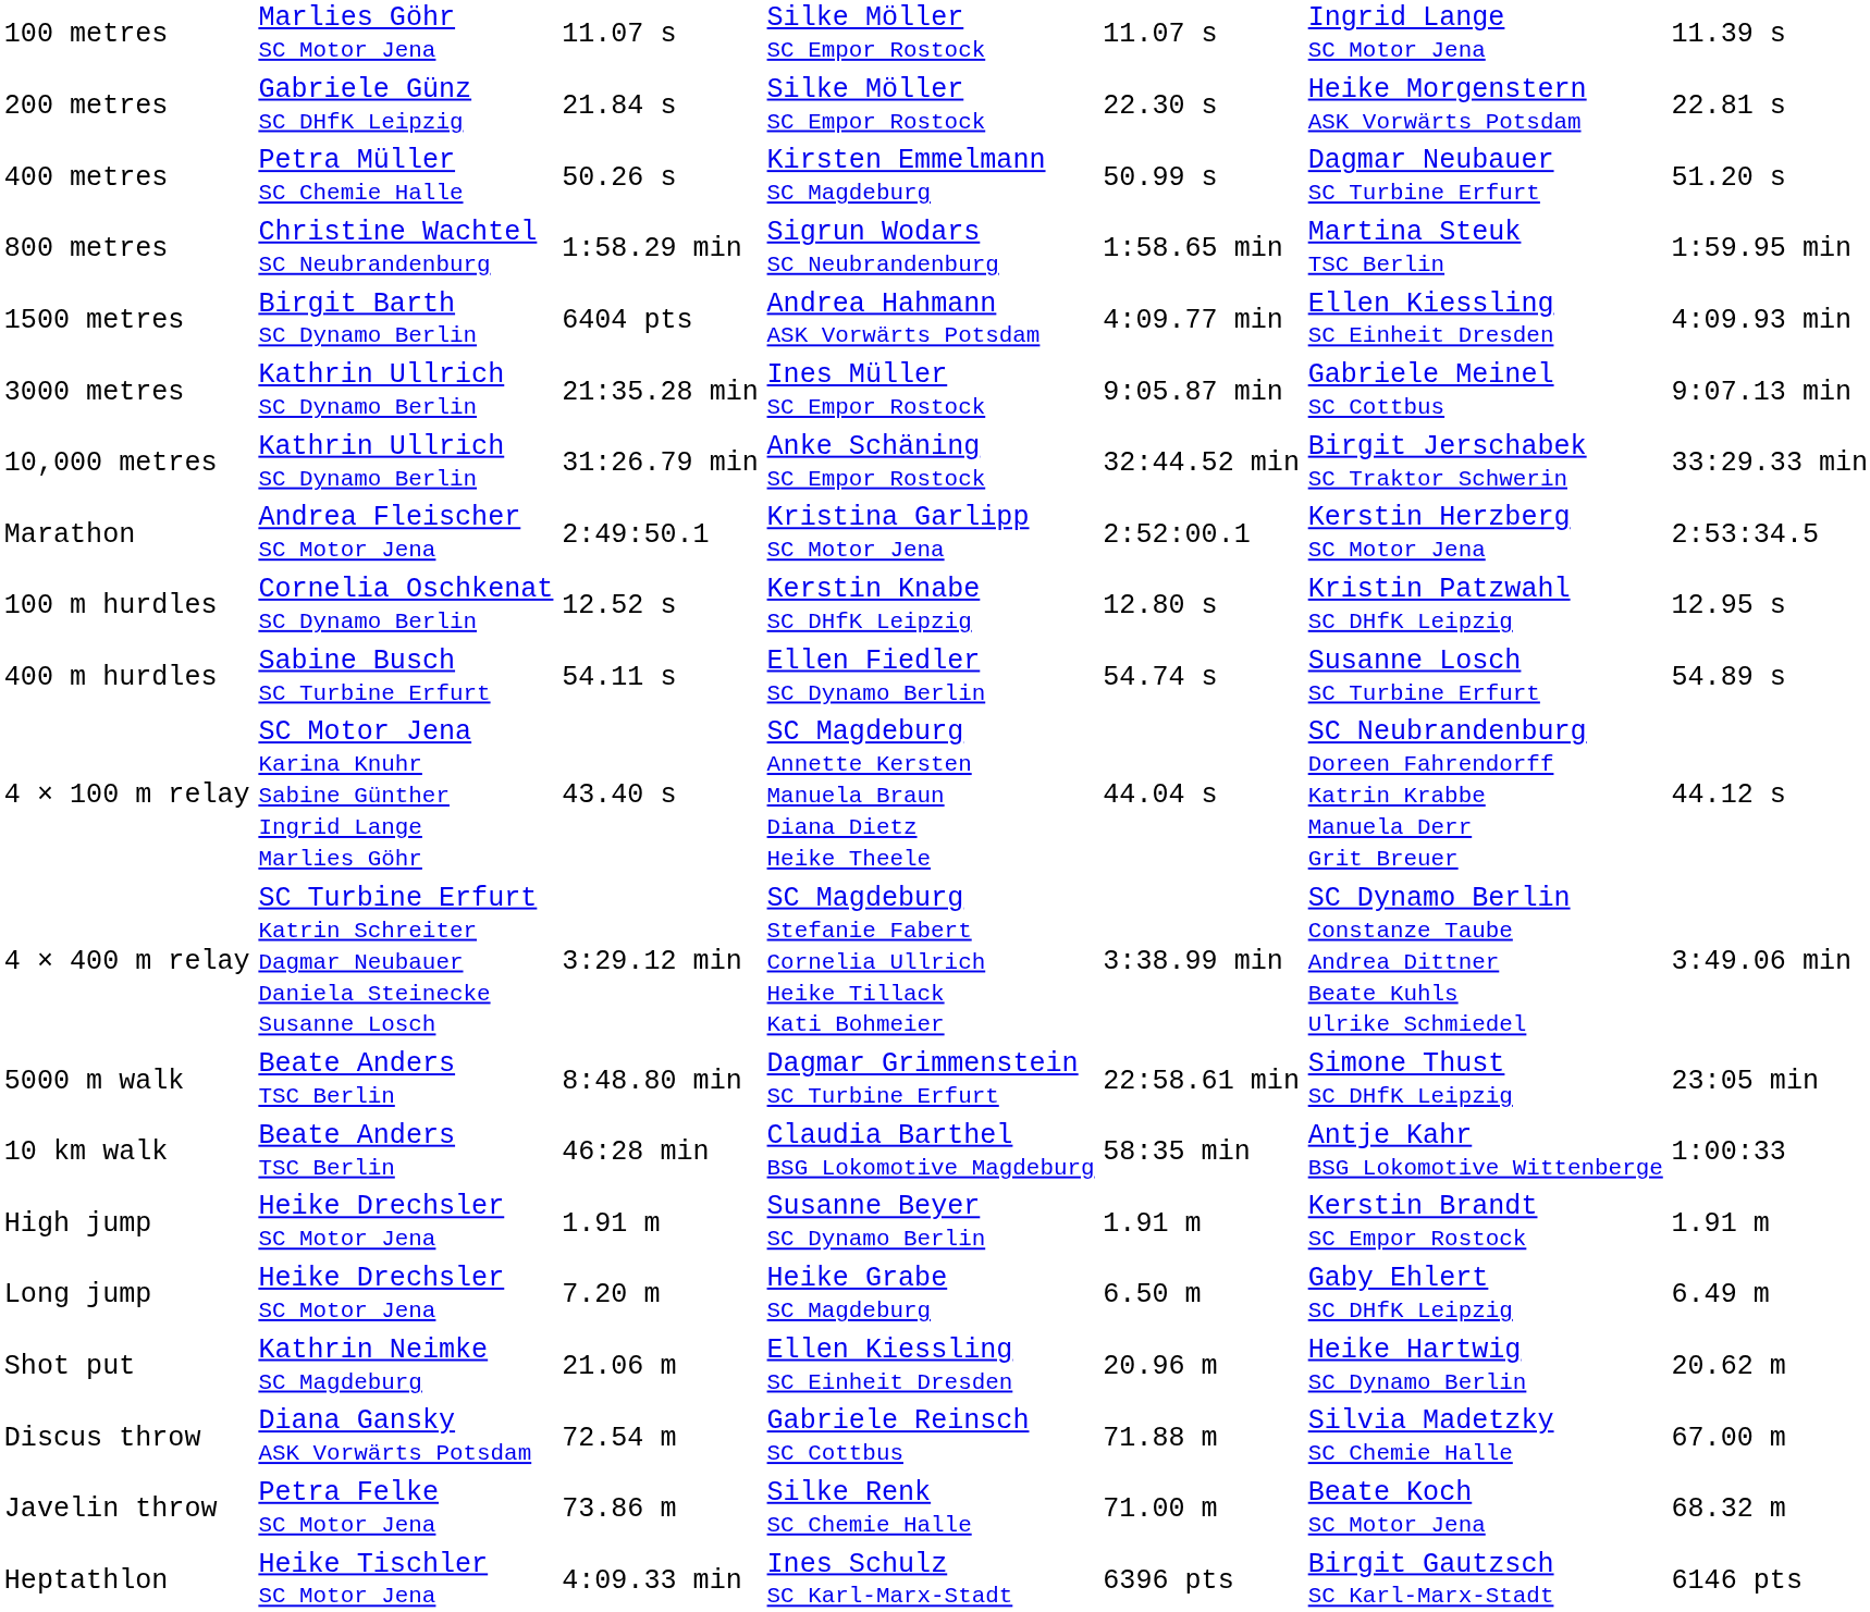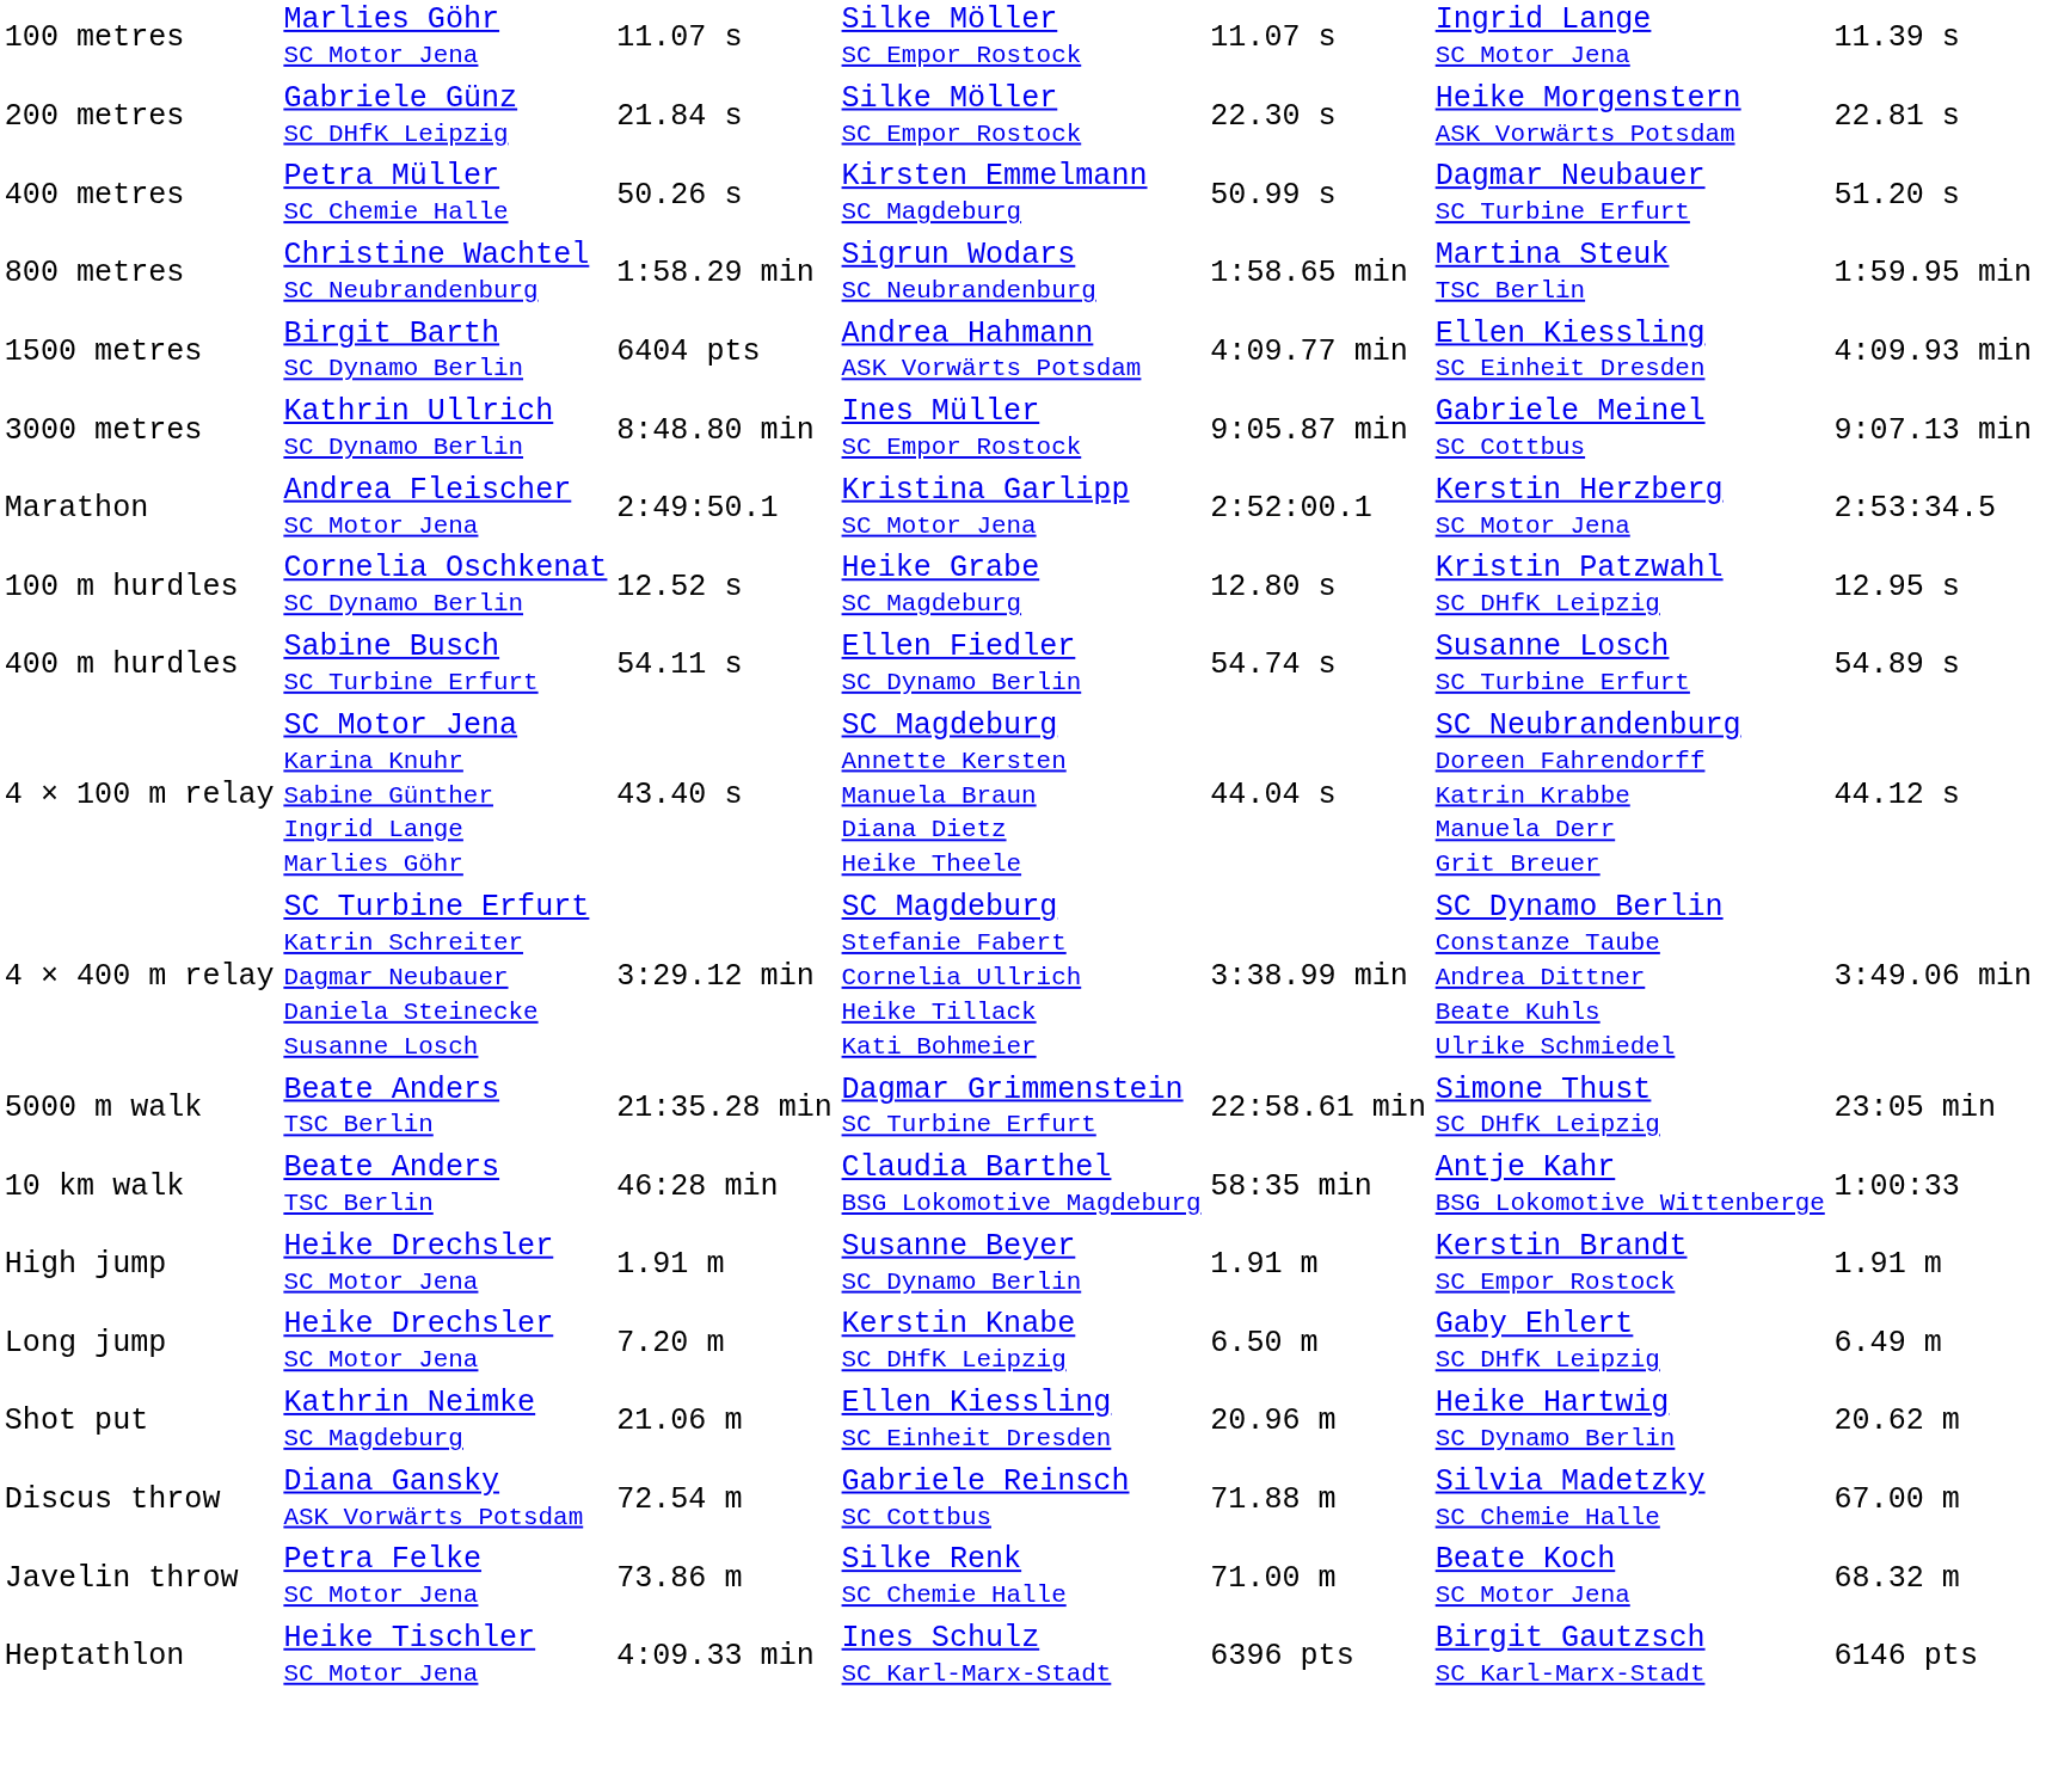3000 metres | column 3: 21:35.28 min -> 8:48.80 min
- row: 10,000 metres | Kathrin Ullrich SC Dynamo Berlin | 31:26.79 min | Anke Schäning SC Empor Rostock | 32:44.52 min | Birgit Jerschabek SC Traktor Schwerin | 33:29.33 min
100 m hurdles | column 4: Kerstin Knabe SC DHfK Leipzig -> Heike Grabe SC Magdeburg
5000 m walk | column 3: 8:48.80 min -> 21:35.28 min
Long jump | column 4: Heike Grabe SC Magdeburg -> Kerstin Knabe SC DHfK Leipzig
